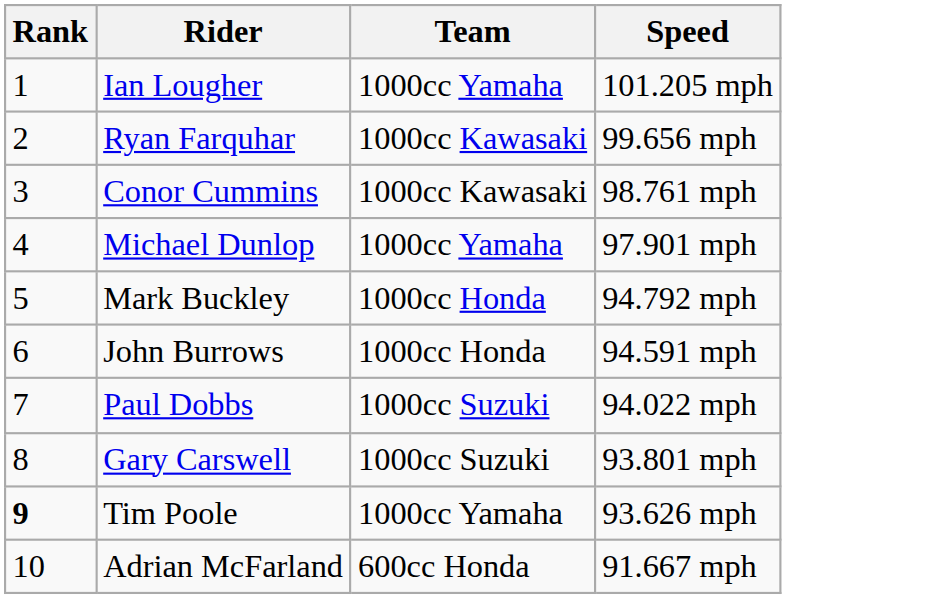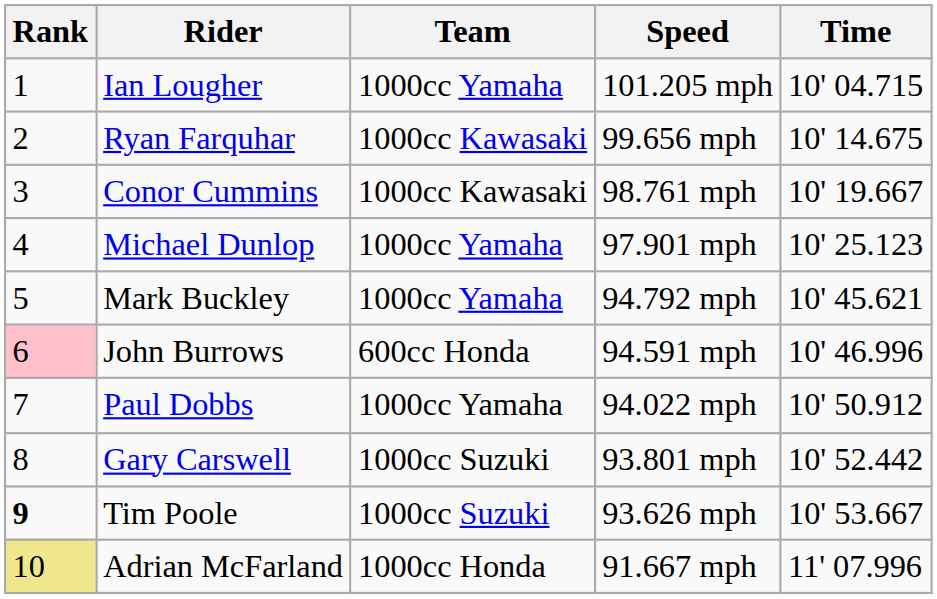+ column: Time | 10' 04.715 | 10' 14.675 | 10' 19.667 | 10' 25.123 | 10' 45.621 | 10' 46.996 | 10' 50.912 | 10' 52.442 | 10' 53.667 | 11' 07.996
Mark Buckley | Team: 1000cc Honda -> 1000cc Yamaha
John Burrows | Rank: no background -> pink background
John Burrows | Team: 1000cc Honda -> 600cc Honda
Paul Dobbs | Team: 1000cc Suzuki -> 1000cc Yamaha
Tim Poole | Team: 1000cc Yamaha -> 1000cc Suzuki
Adrian McFarland | Rank: no background -> khaki background
Adrian McFarland | Team: 600cc Honda -> 1000cc Honda
